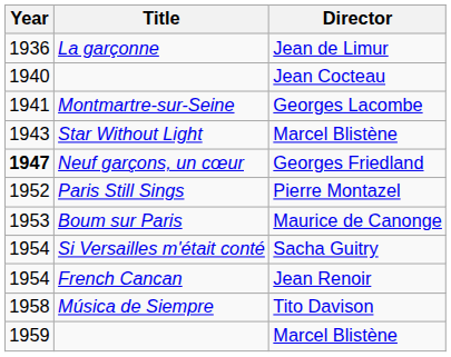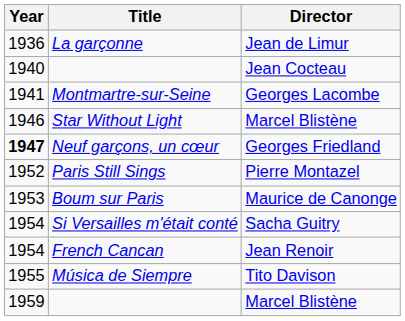Star Without Light | Year: 1943 -> 1946
Música de Siempre | Year: 1958 -> 1955
